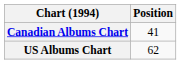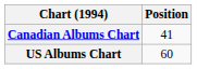US Albums Chart | Position: 62 -> 60
